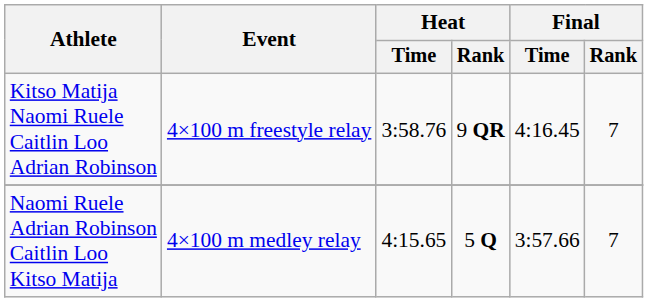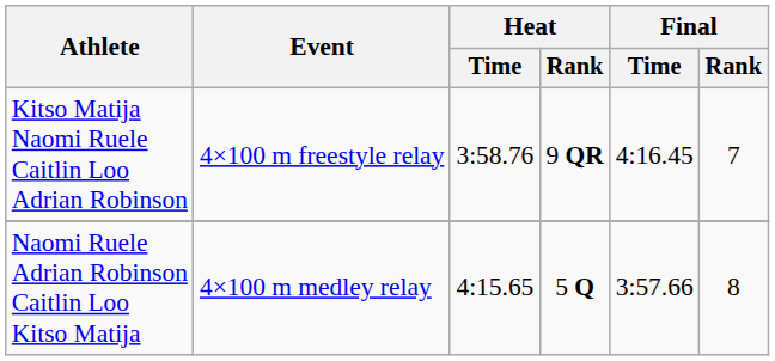Naomi Ruele Adrian Robinson Caitlin Loo Kitso Matija | Final / Rank: 7 -> 8
